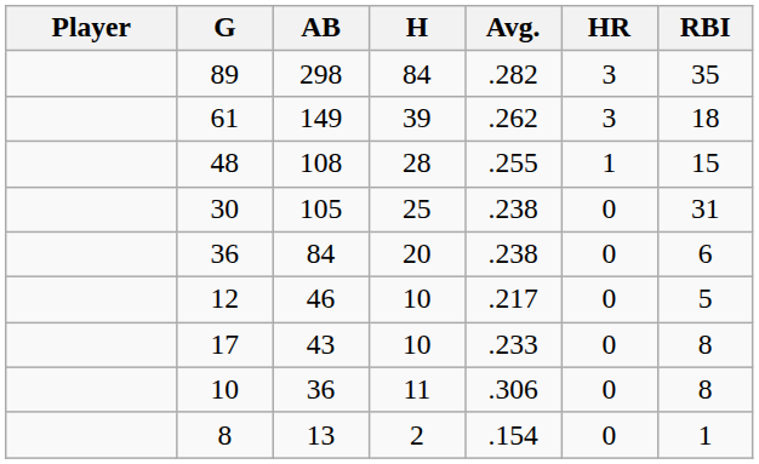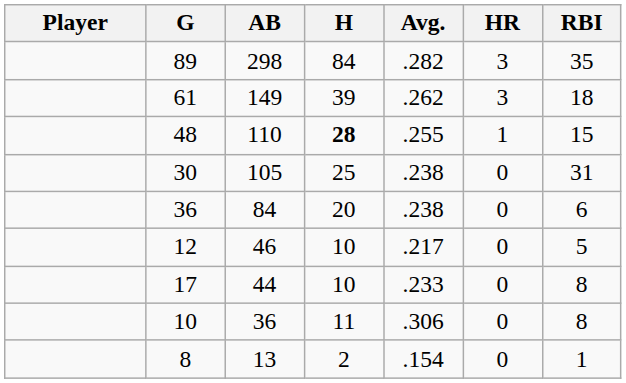48 | AB: 108 -> 110
48 | H: normal -> bold
17 | AB: 43 -> 44
